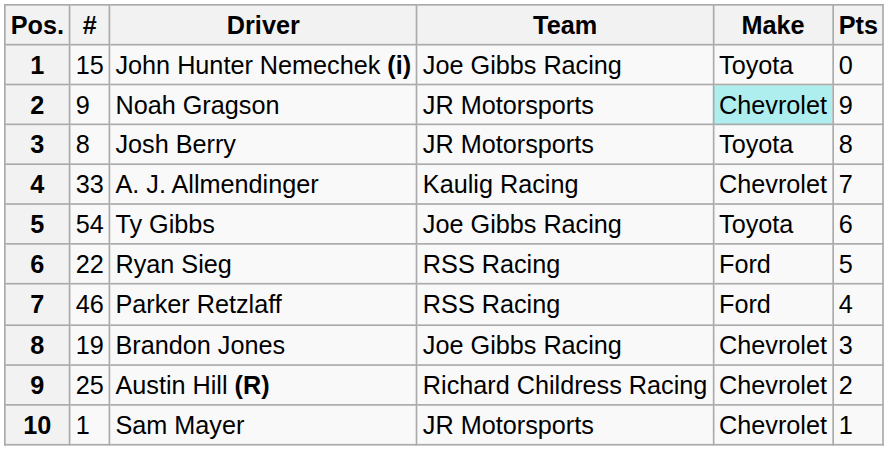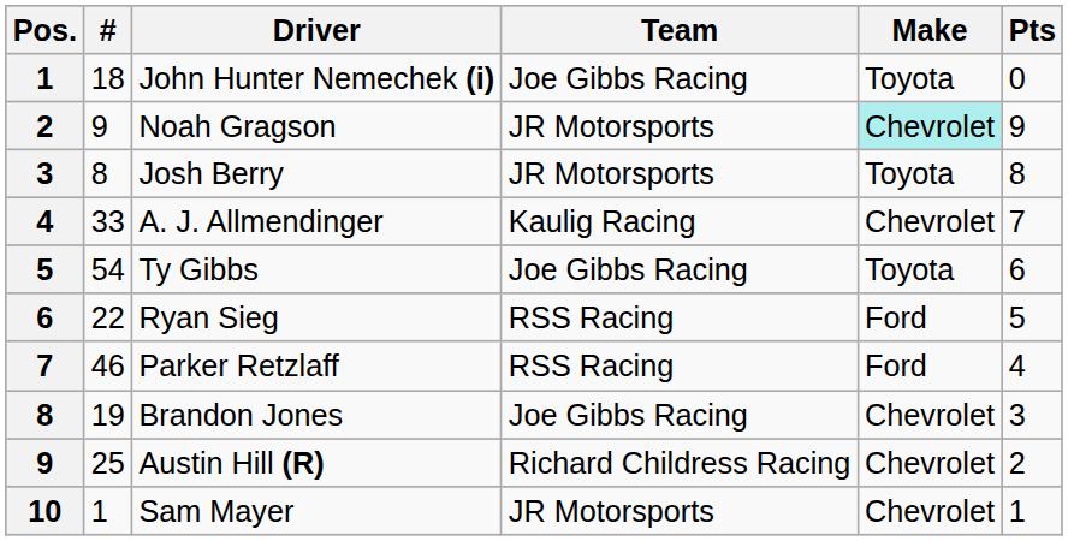John Hunter Nemechek (i) | #: 15 -> 18
